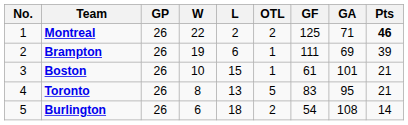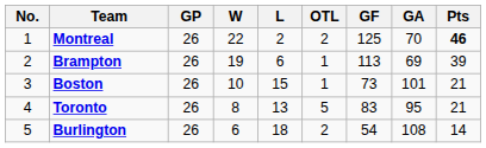Montreal | GA: 71 -> 70
Brampton | GF: 111 -> 113
Boston | GF: 61 -> 73
